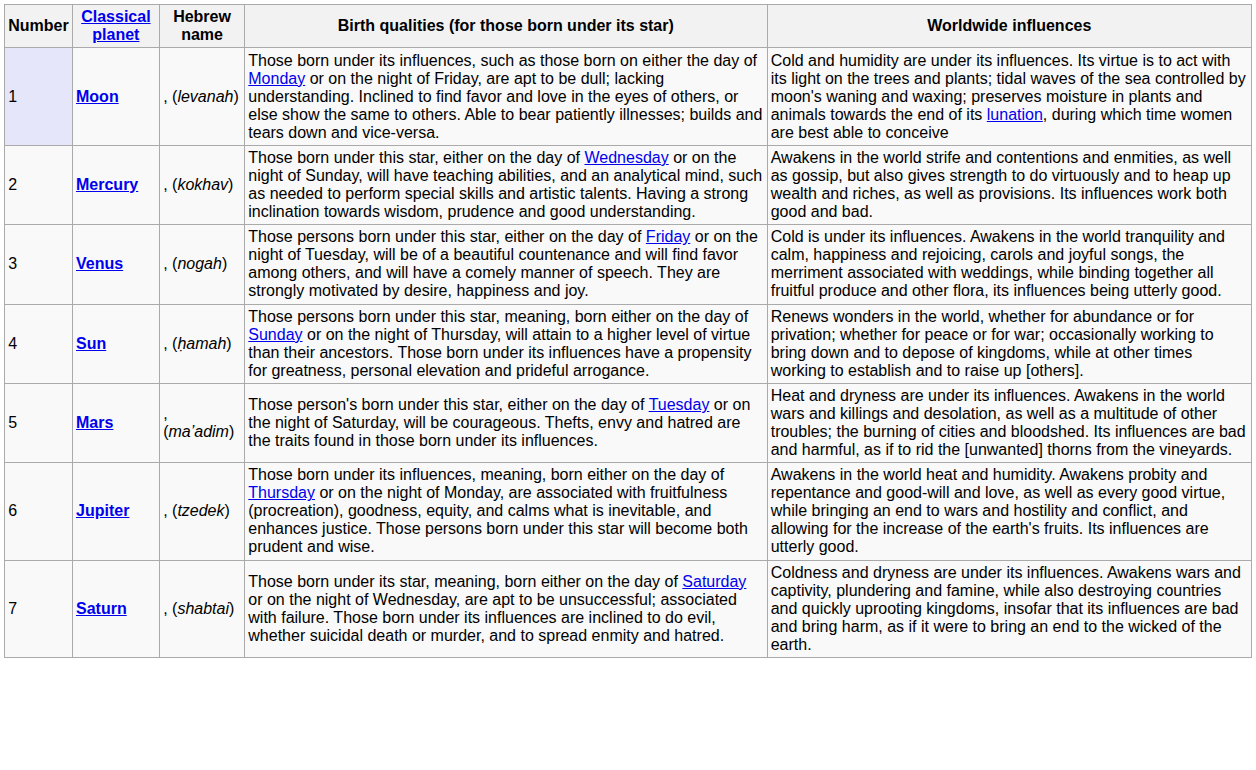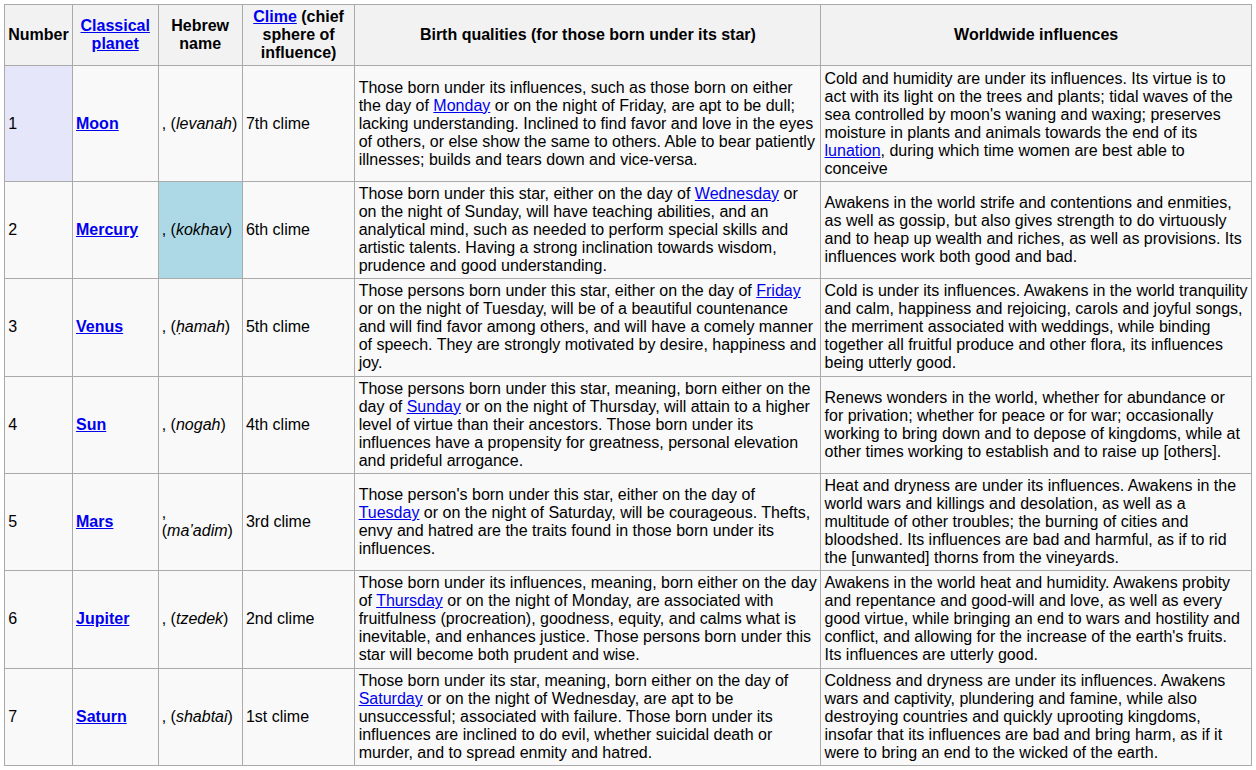+ column: Clime (chief sphere of influence) | 7th clime | 6th clime | 5th clime | 4th clime | 3rd clime | 2nd clime | 1st clime
Mercury | Hebrew name: no background -> lightblue background
Venus | Hebrew name: , (nogah) -> , (ḥamah)
Sun | Hebrew name: , (ḥamah) -> , (nogah)
